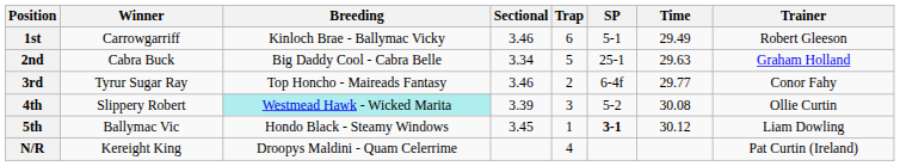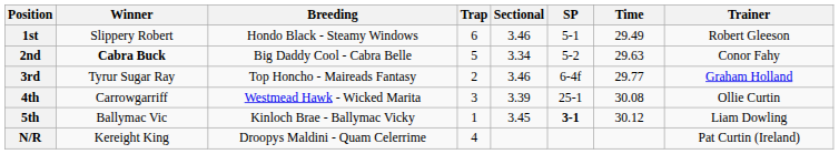columns swapped: Trap <-> Sectional
1st | Winner: Carrowgarriff -> Slippery Robert
1st | Breeding: Kinloch Brae - Ballymac Vicky -> Hondo Black - Steamy Windows
2nd | Winner: normal -> bold
2nd | SP: 25-1 -> 5-2
2nd | Trainer: Graham Holland -> Conor Fahy
3rd | Trainer: Conor Fahy -> Graham Holland
4th | Winner: Slippery Robert -> Carrowgarriff
4th | Breeding: paleturquoise background -> no background
4th | SP: 5-2 -> 25-1
5th | Breeding: Hondo Black - Steamy Windows -> Kinloch Brae - Ballymac Vicky
